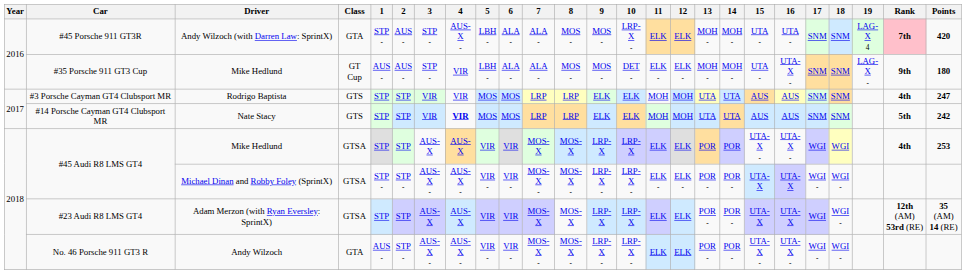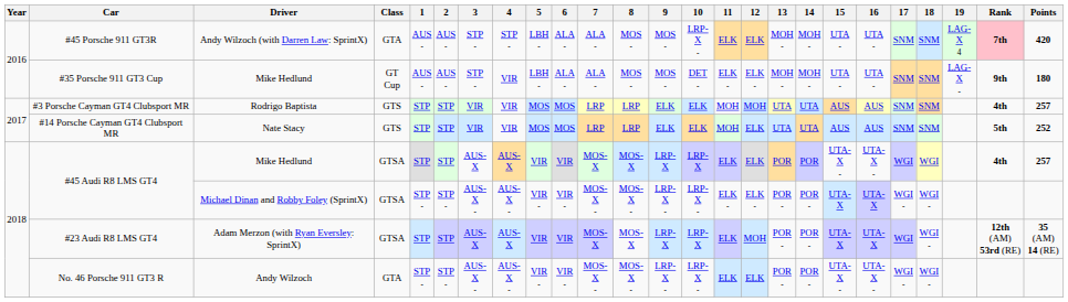#45 Porsche 911 GT3R | 1: STP - -> AUS -
#45 Porsche 911 GT3R | 4: AUS-X - -> STP -
#35 Porsche 911 GT3 Cup | 16: UTA-X - -> UTA -
#3 Porsche Cayman GT4 Clubsport MR | Points: 247 -> 257
#14 Porsche Cayman GT4 Clubsport MR | 4: bold -> normal
#14 Porsche Cayman GT4 Clubsport MR | 12: MOH -> ELK
#14 Porsche Cayman GT4 Clubsport MR | Points: 242 -> 252
#45 Audi R8 LMS GT4 / Mike Hedlund | Points: 253 -> 257
#23 Audi R8 LMS GT4 | 12: ELK -> MOH
No. 46 Porsche 911 GT3 R | 1: AUS - -> STP -
